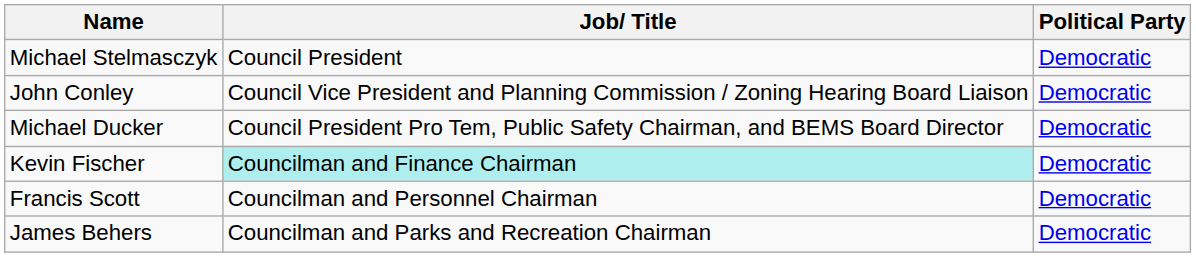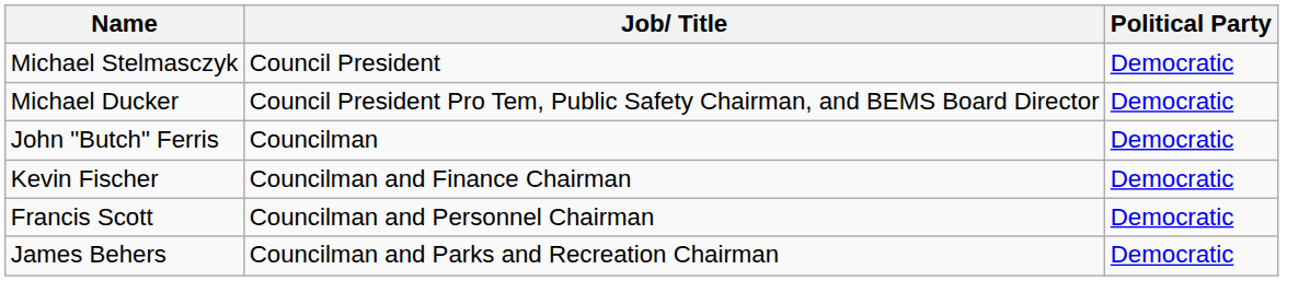- row: John Conley | Council Vice President and Planning Commission / Zoning Hearing Board Liaison | Democratic
+ row: John "Butch" Ferris | Councilman | Democratic
Kevin Fischer | Job/ Title: paleturquoise background -> no background
